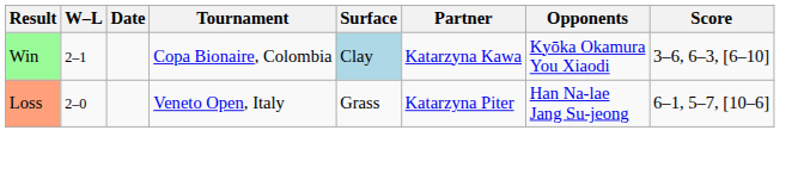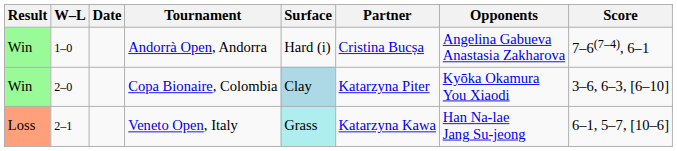+ row: Win | 1–0 | Andorrà Open, Andorra | Hard (i) | Cristina Bucșa | Angelina Gabueva Anastasia Zakharova | 7–6(7–4), 6–1
Copa Bionaire, Colombia | W–L: 2–1 -> 2–0
Copa Bionaire, Colombia | Partner: Katarzyna Kawa -> Katarzyna Piter
Veneto Open, Italy | W–L: 2–0 -> 2–1
Veneto Open, Italy | Surface: no background -> paleturquoise background
Veneto Open, Italy | Partner: Katarzyna Piter -> Katarzyna Kawa
